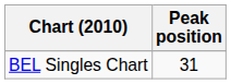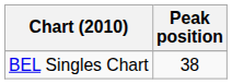BEL Singles Chart | Peak position: 31 -> 38
